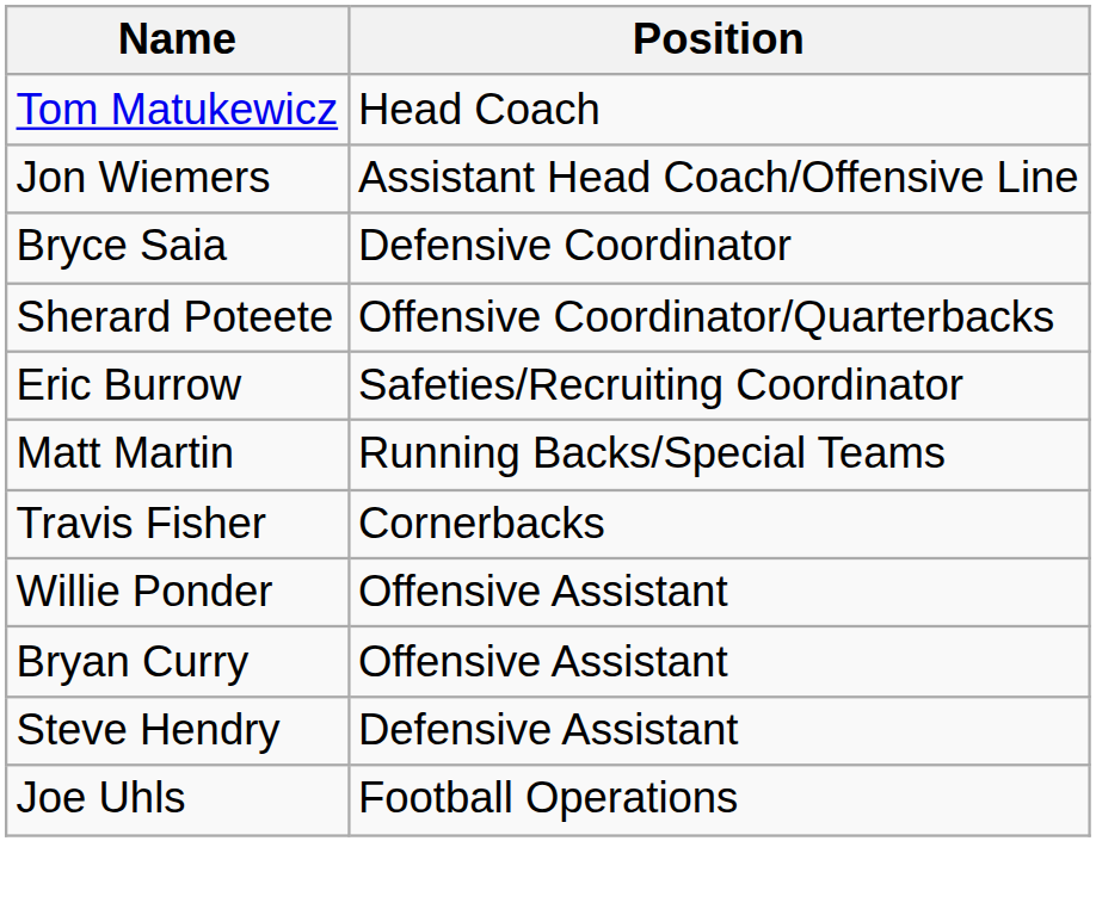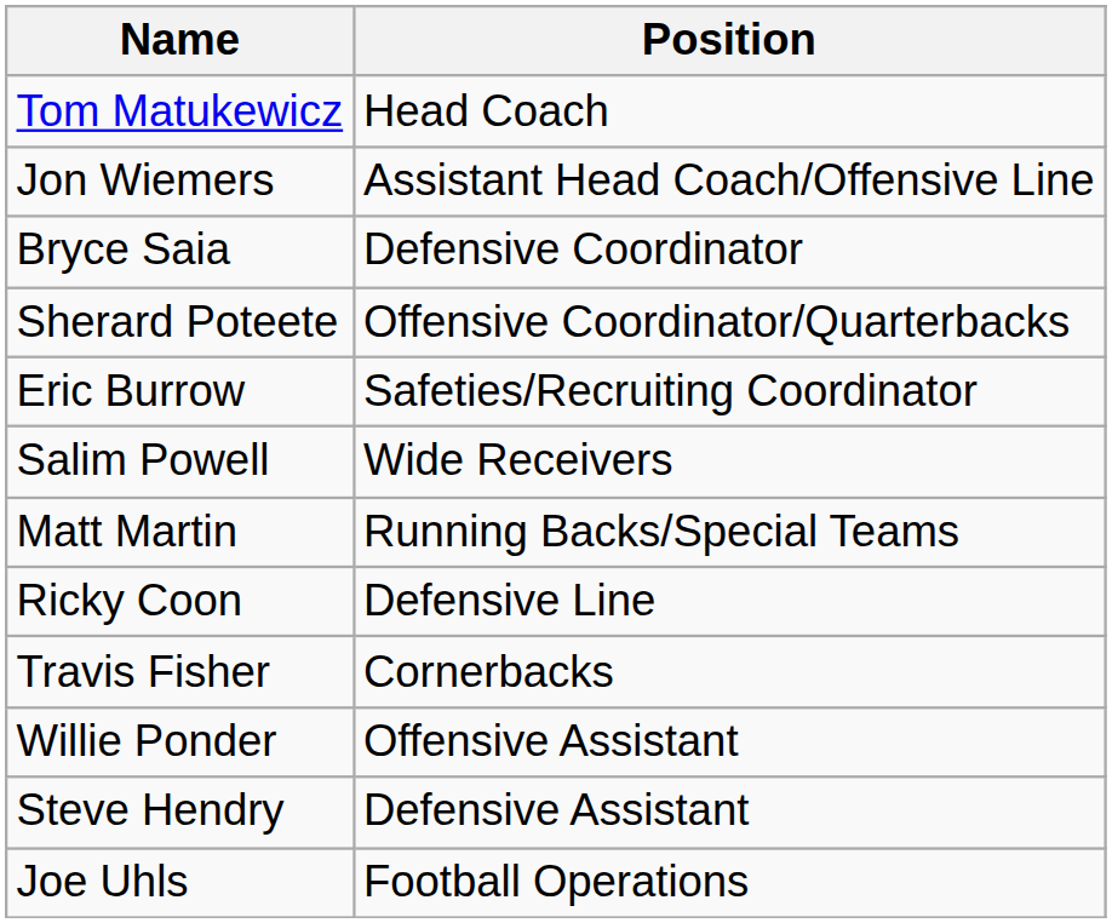+ row: Salim Powell | Wide Receivers
+ row: Ricky Coon | Defensive Line
- row: Bryan Curry | Offensive Assistant
